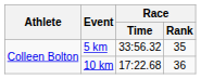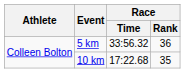5 km | Race / Rank: 35 -> 36
10 km | Race / Rank: 36 -> 35
